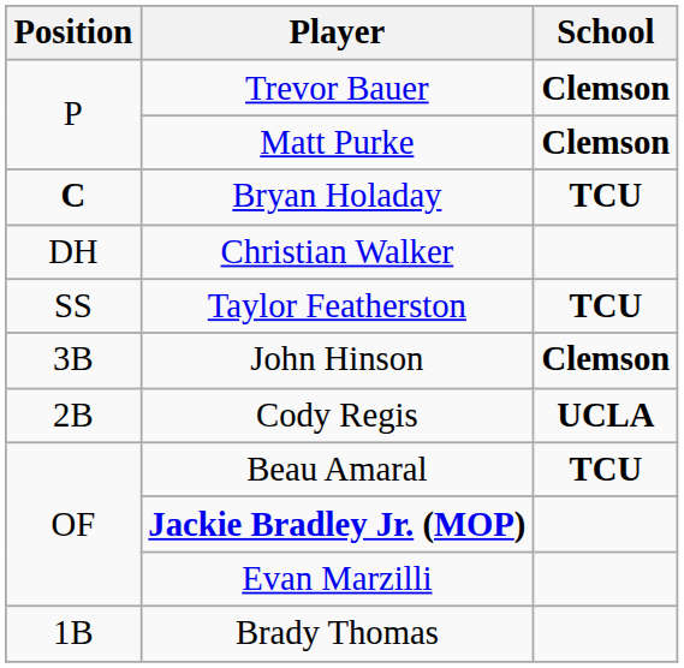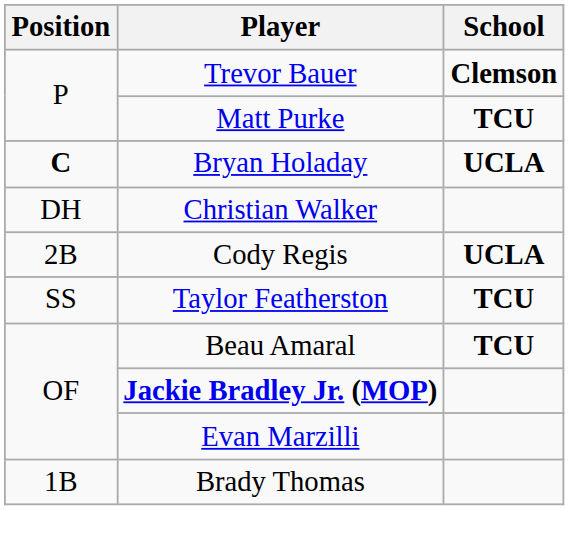Matt Purke | School: Clemson -> TCU
Bryan Holaday | School: TCU -> UCLA
rows swapped: Cody Regis <-> Taylor Featherston
- row: 3B | John Hinson | Clemson
